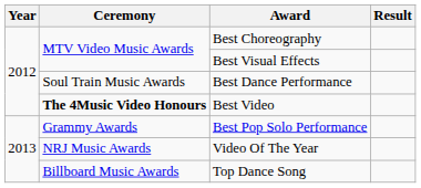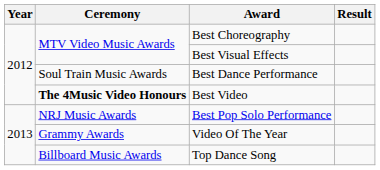Best Pop Solo Performance | Ceremony: Grammy Awards -> NRJ Music Awards
Video Of The Year | Ceremony: NRJ Music Awards -> Grammy Awards
